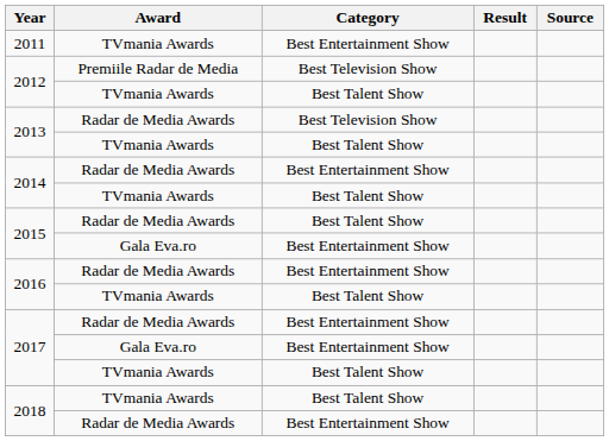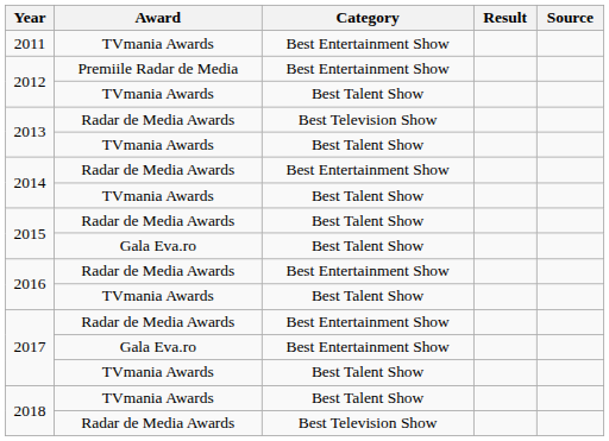2012 / Premiile Radar de Media | Category: Best Television Show -> Best Entertainment Show
2015 / Gala Eva.ro | Category: Best Entertainment Show -> Best Talent Show
2018 / Radar de Media Awards | Category: Best Entertainment Show -> Best Television Show
